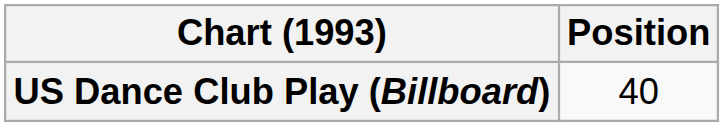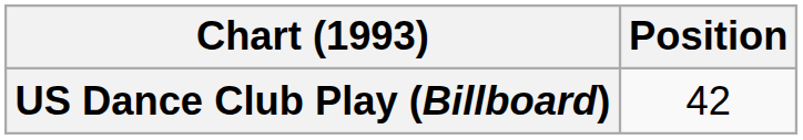US Dance Club Play (Billboard) | Position: 40 -> 42
